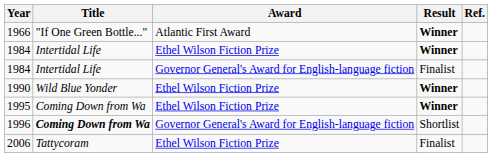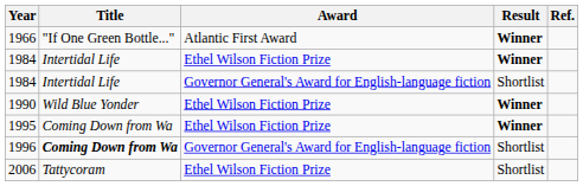1984 / Governor General's Award for English-language fiction | Result: Finalist -> Shortlist
2006 | Result: Finalist -> Shortlist
